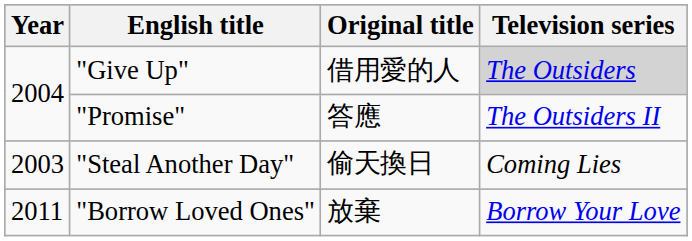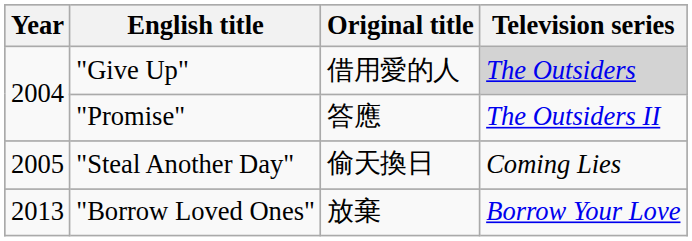"Steal Another Day" | Year: 2003 -> 2005
"Borrow Loved Ones" | Year: 2011 -> 2013
